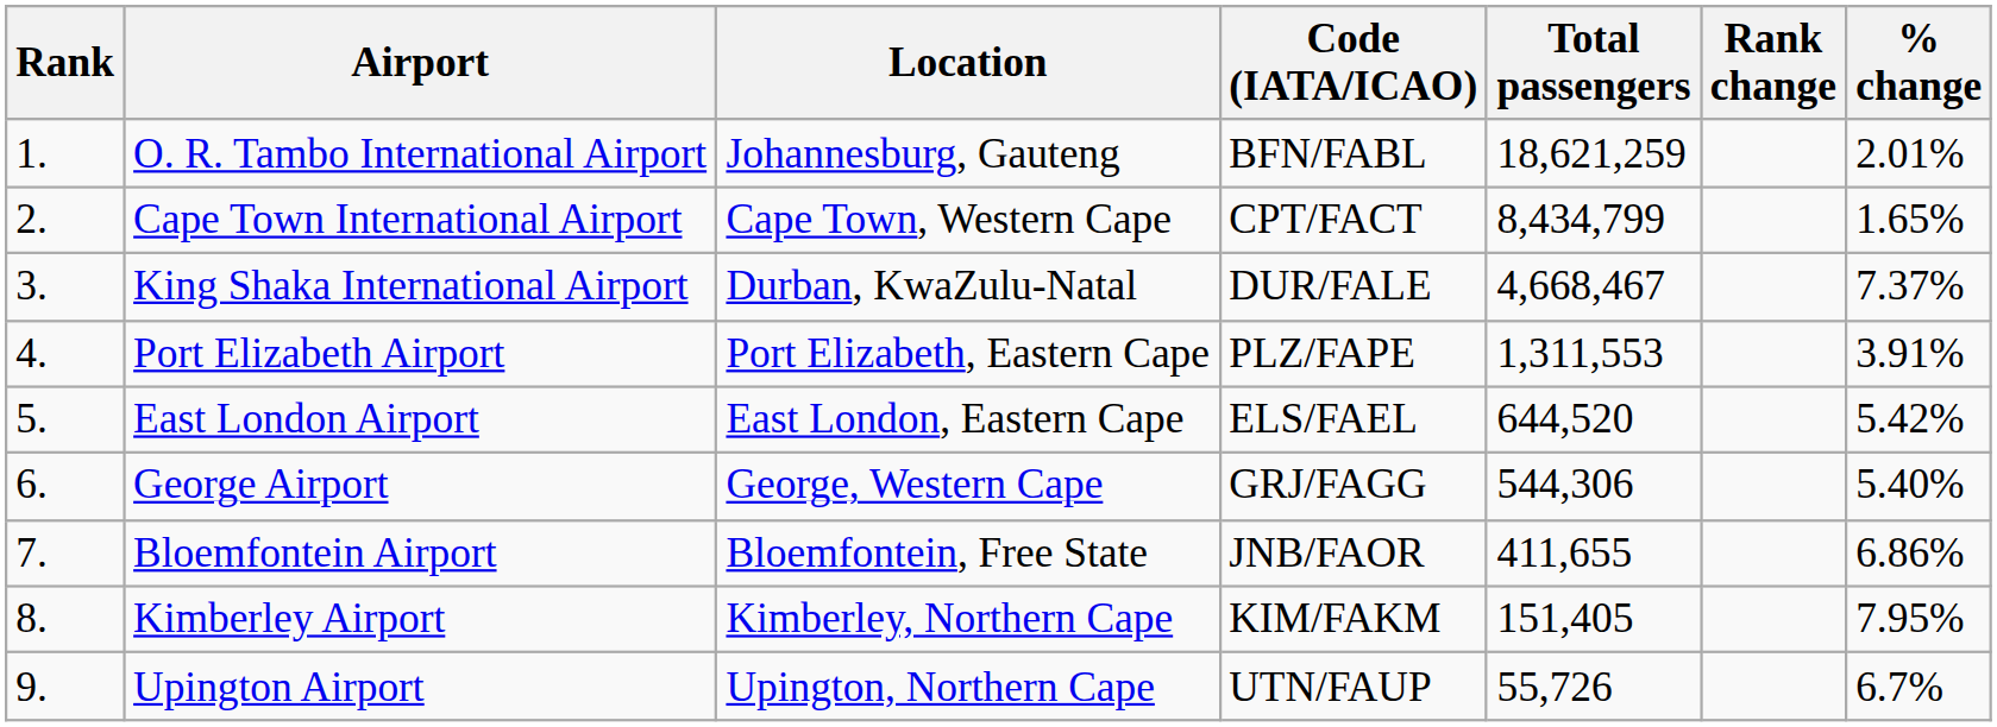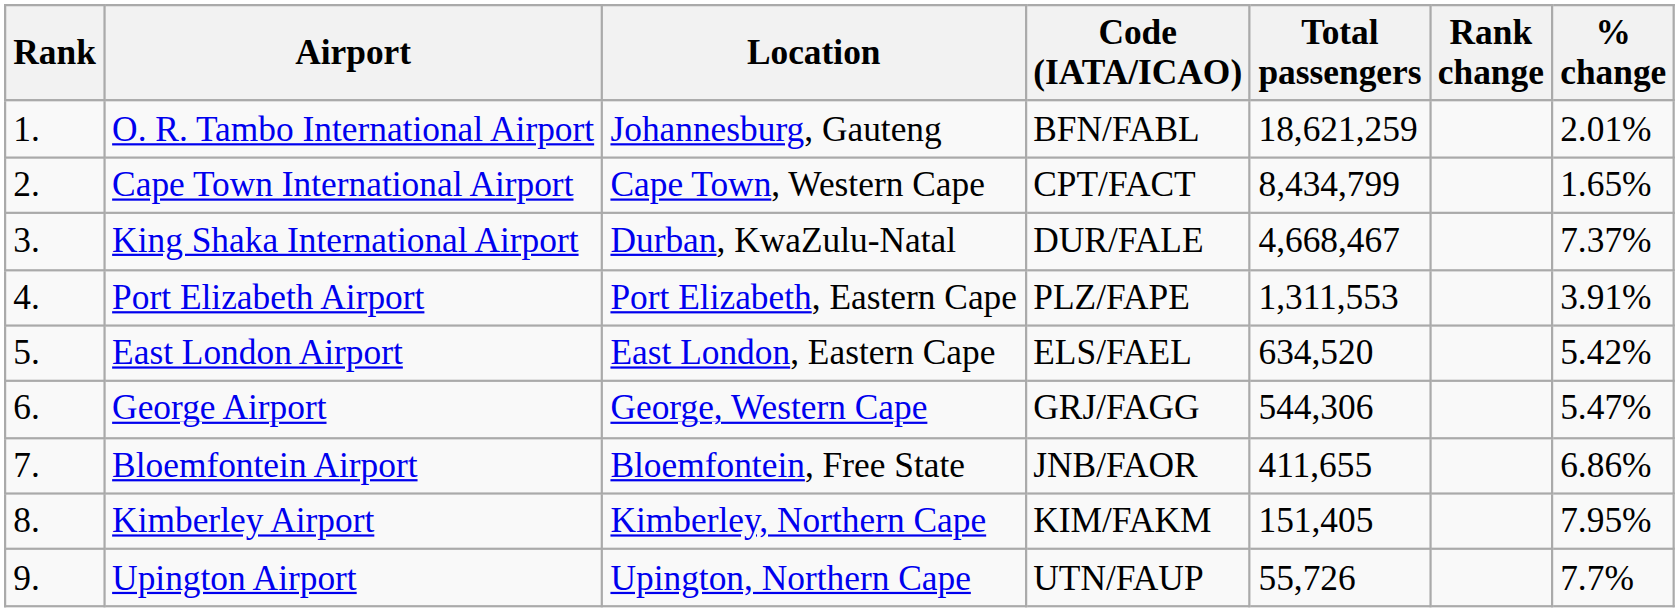East London Airport | Total passengers: 644,520 -> 634,520
George Airport | % change: 5.40% -> 5.47%
Upington Airport | % change: 6.7% -> 7.7%
